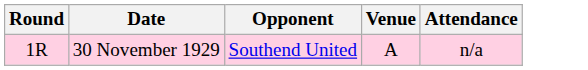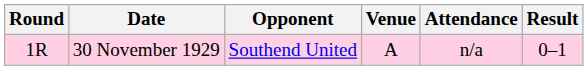+ column: Result | 0–1
